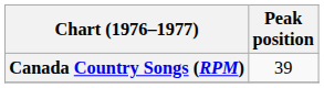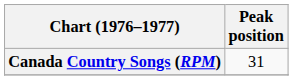Canada Country Songs (RPM) | Peak position: 39 -> 31
